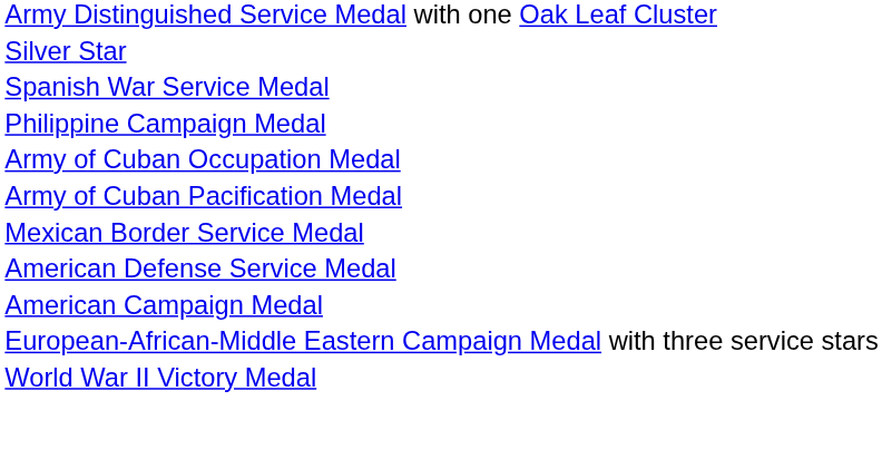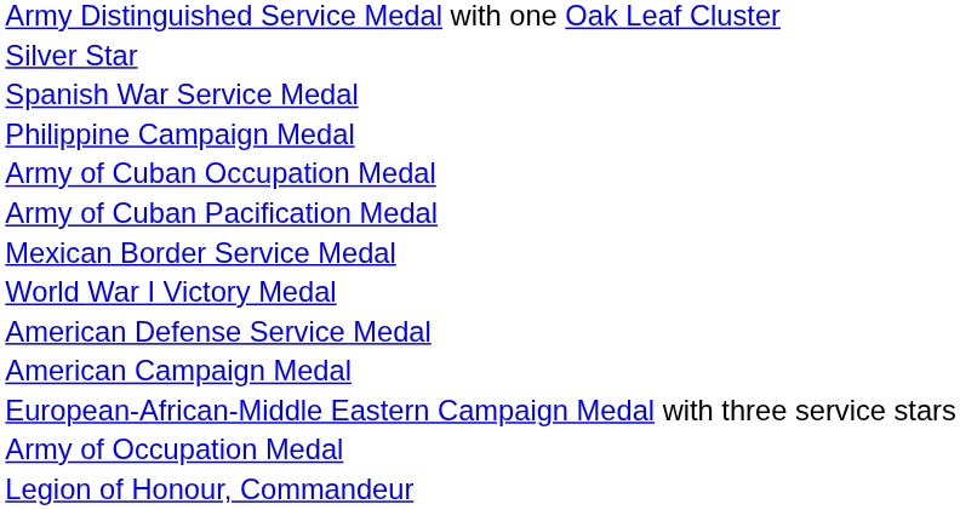+ row: World War I Victory Medal
- row: World War II Victory Medal
+ row: Army of Occupation Medal
+ row: Legion of Honour, Commandeur
